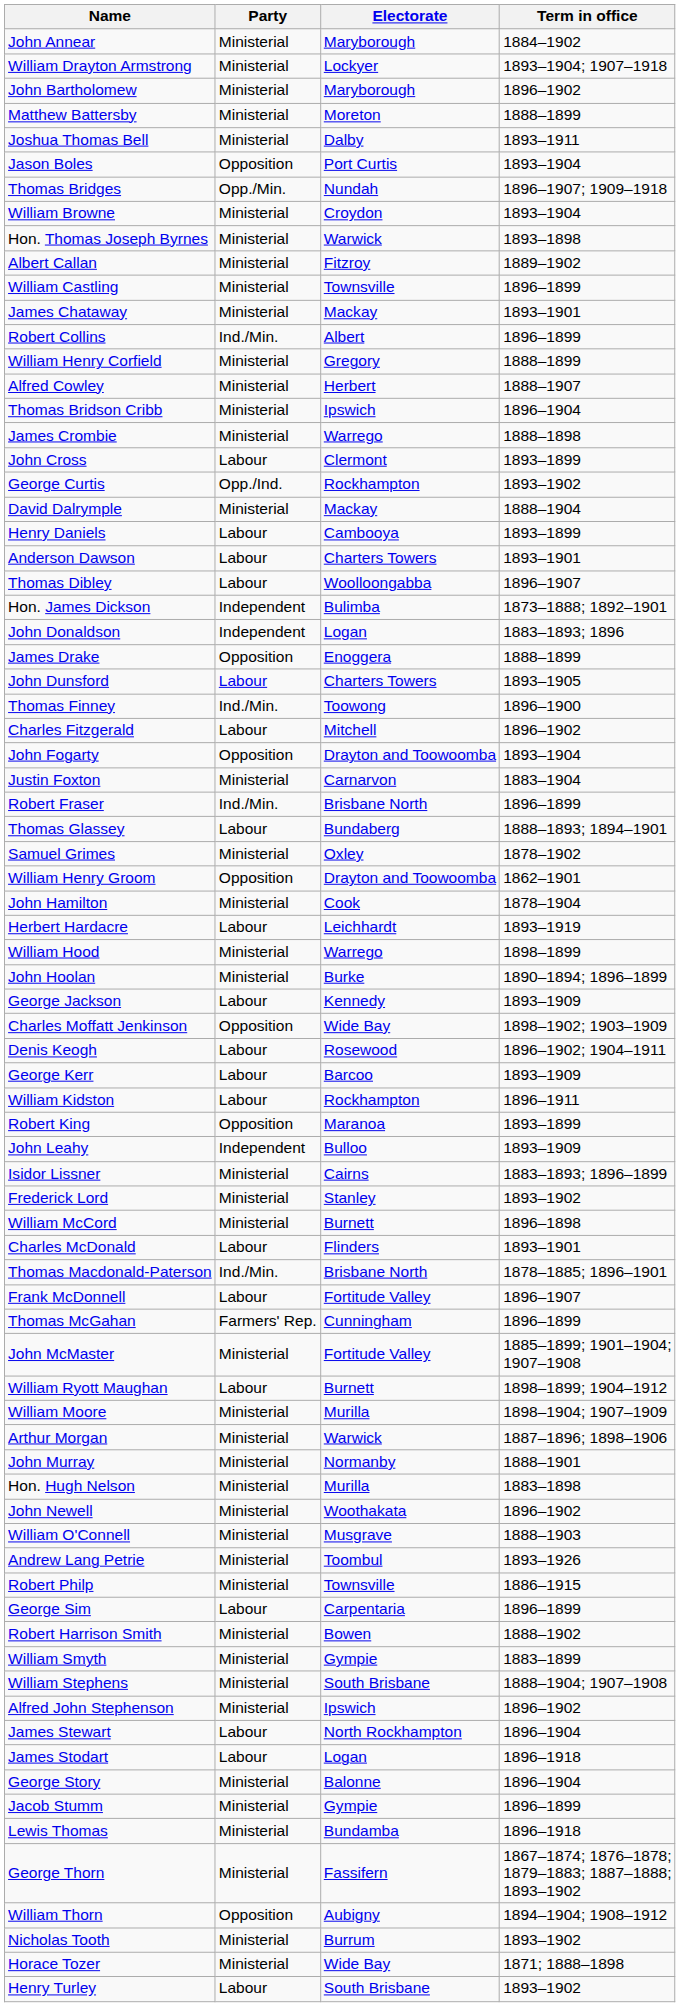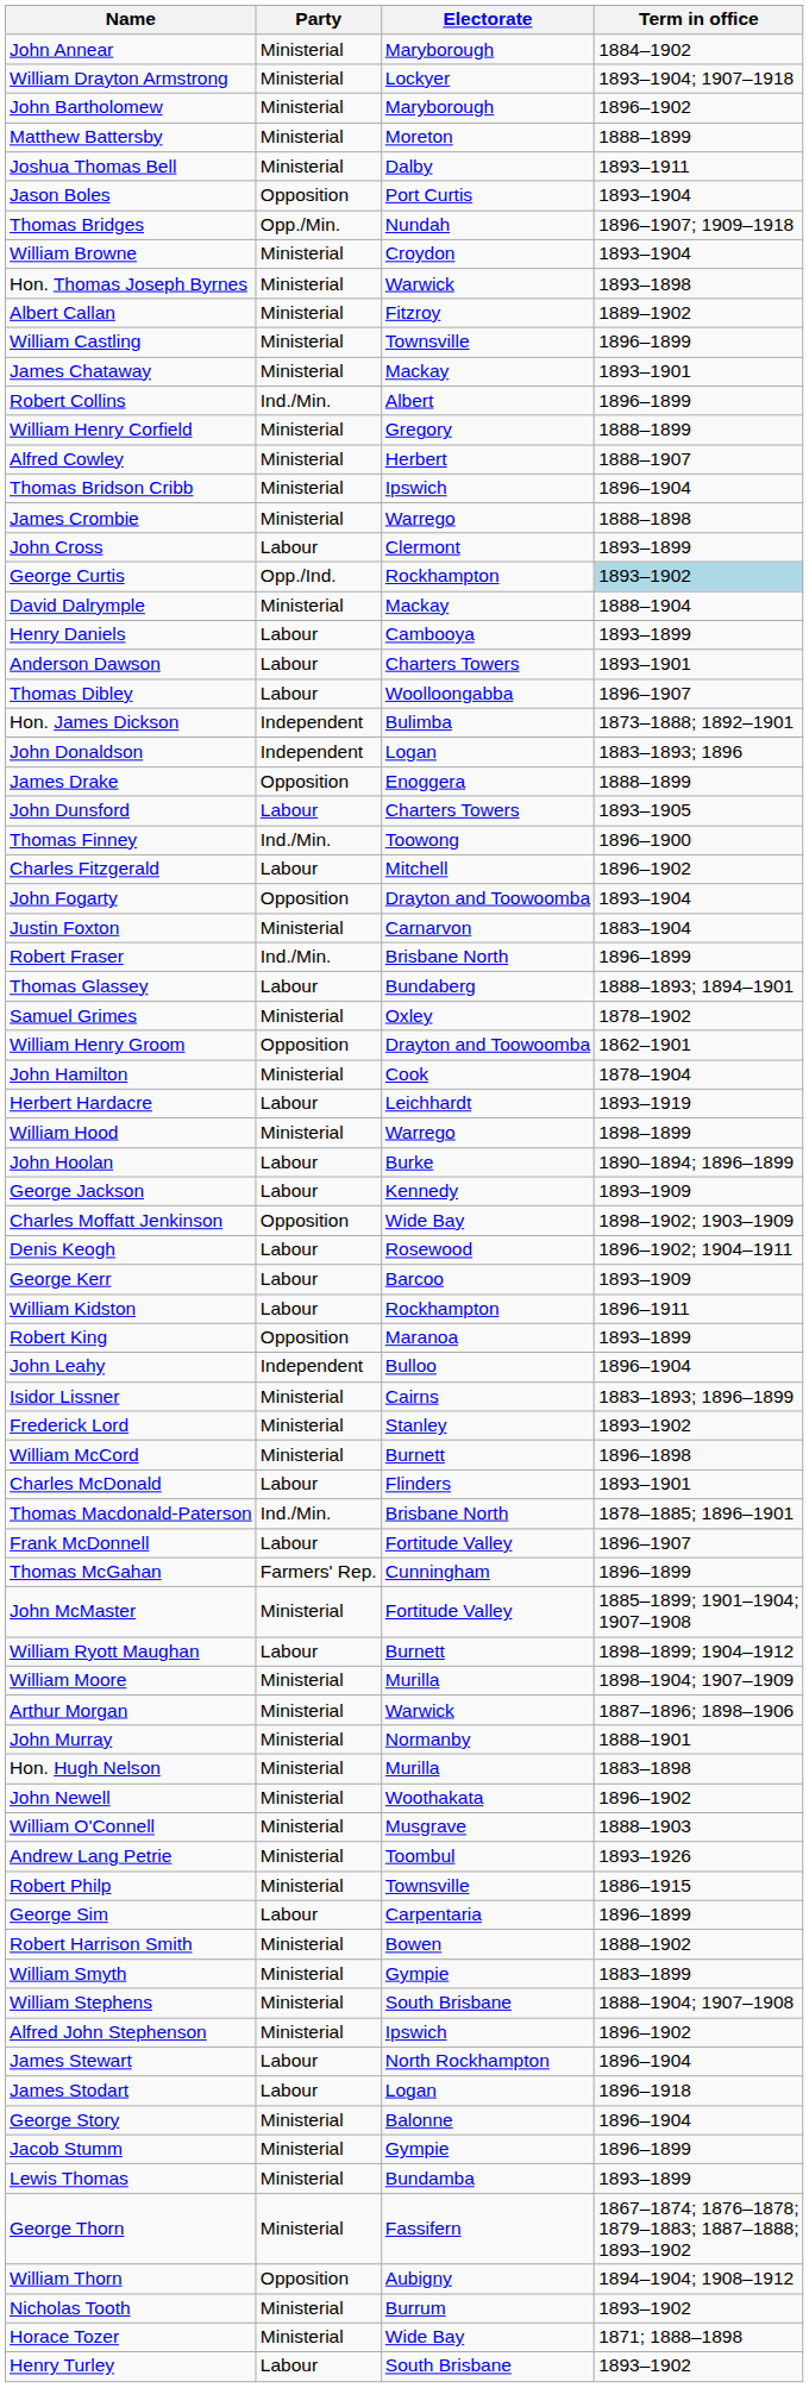George Curtis | Term in office: no background -> lightblue background
John Hoolan | Party: Ministerial -> Labour
John Leahy | Term in office: 1893–1909 -> 1896–1904
Lewis Thomas | Term in office: 1896–1918 -> 1893–1899
